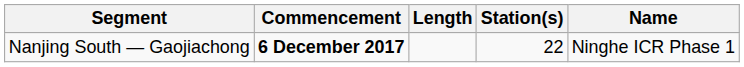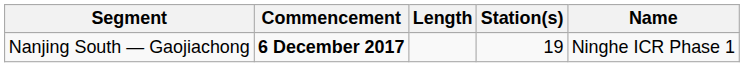Nanjing South — Gaojiachong | Station(s): 22 -> 19
